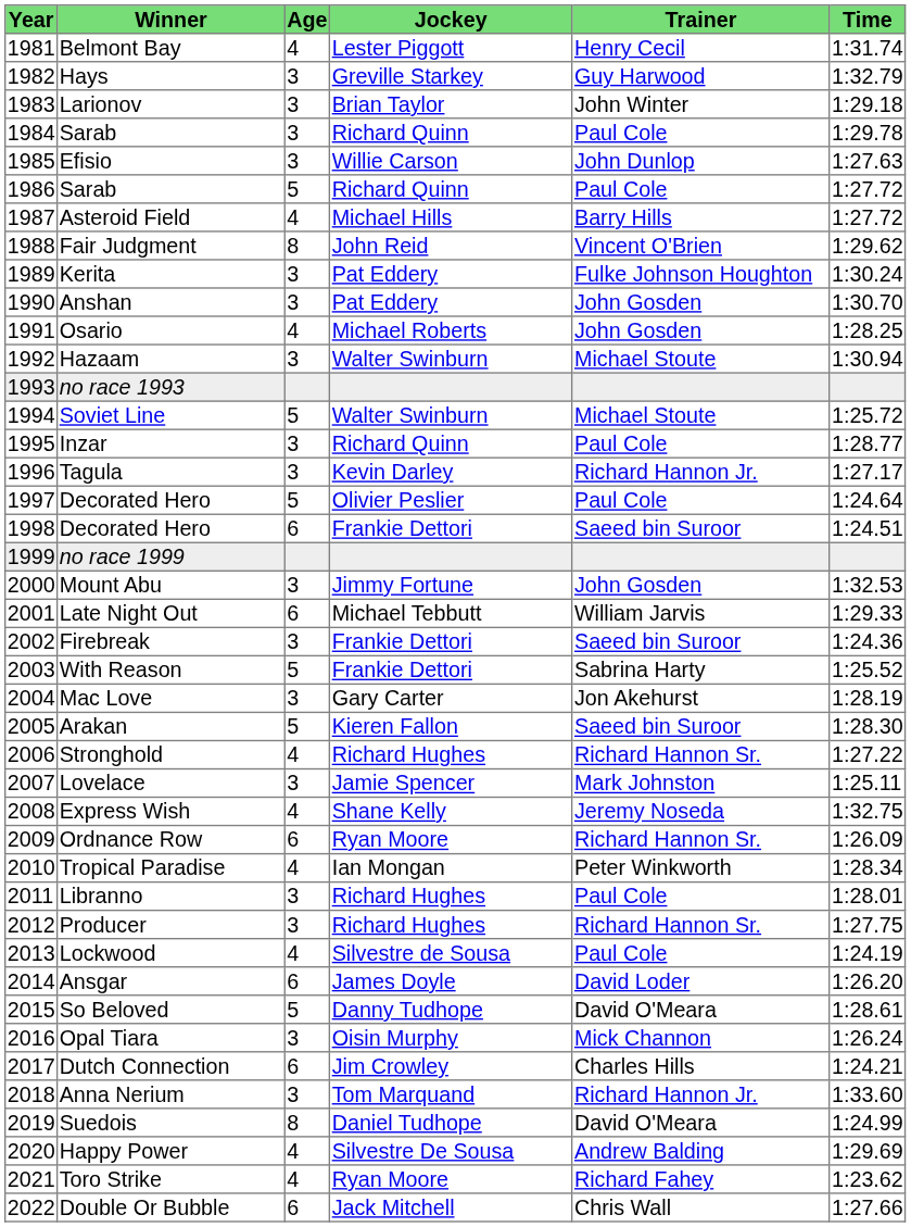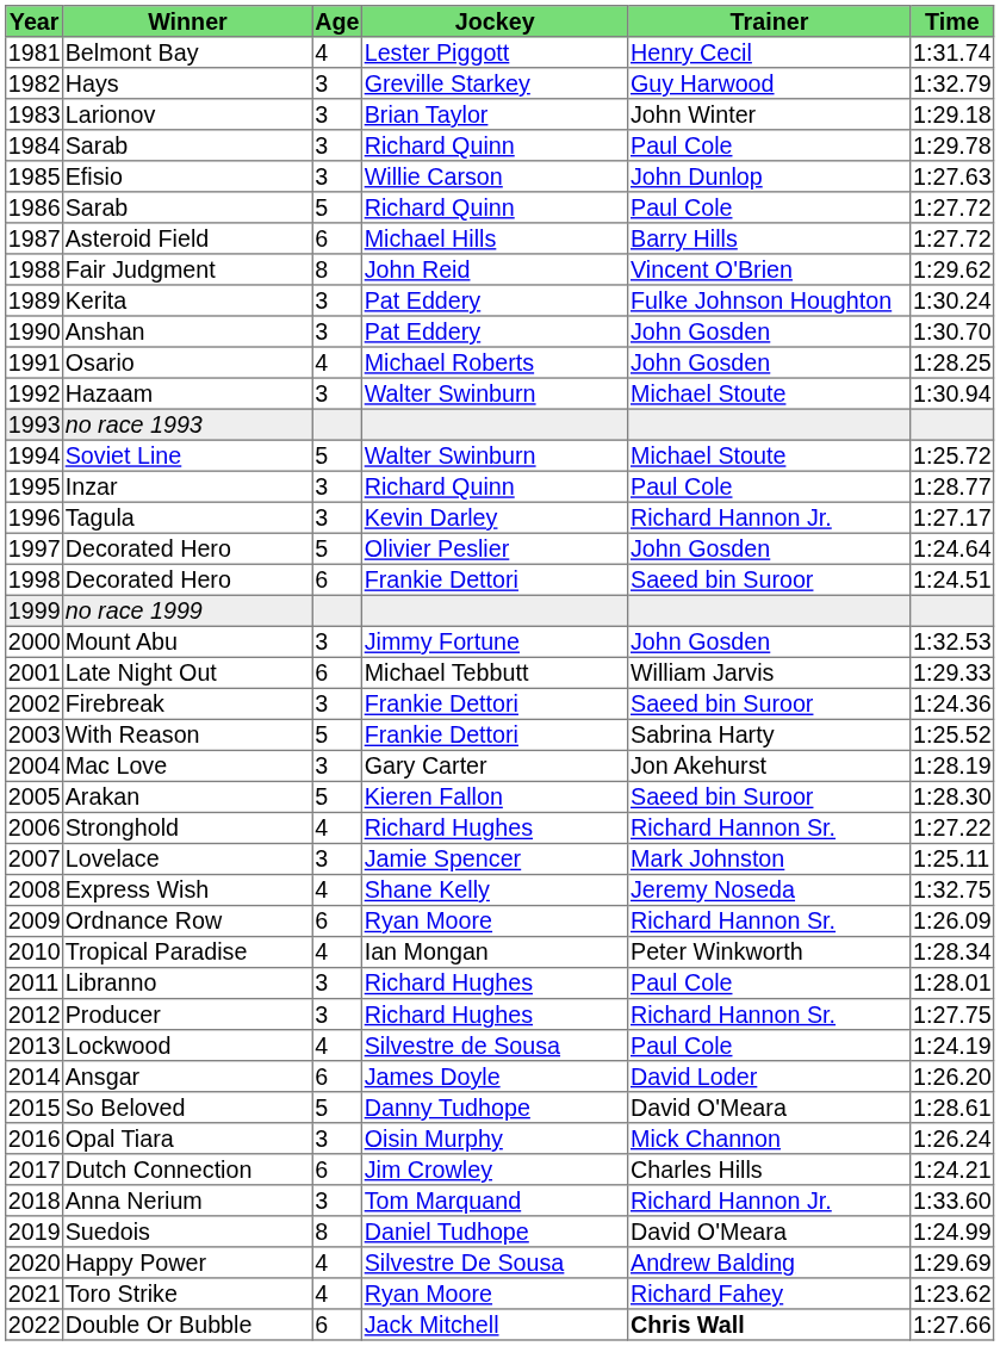Asteroid Field | Age: 4 -> 6
1997 / Decorated Hero | Trainer: Paul Cole -> John Gosden
Double Or Bubble | Trainer: normal -> bold
